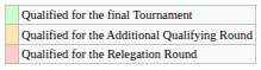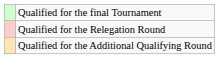rows swapped: Qualified for the Additional Qualifying Round <-> Qualified for the Relegation Round
